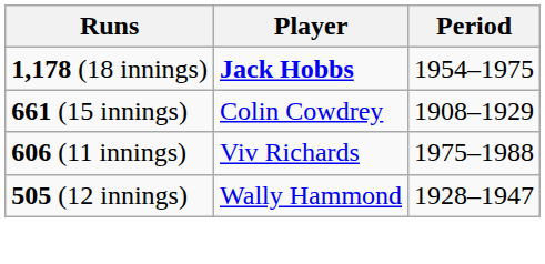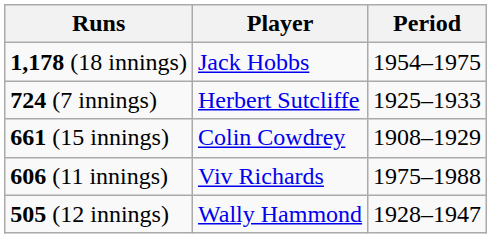1,178 (18 innings) | Player: bold -> normal
+ row: 724 (7 innings) | Herbert Sutcliffe | 1925–1933
